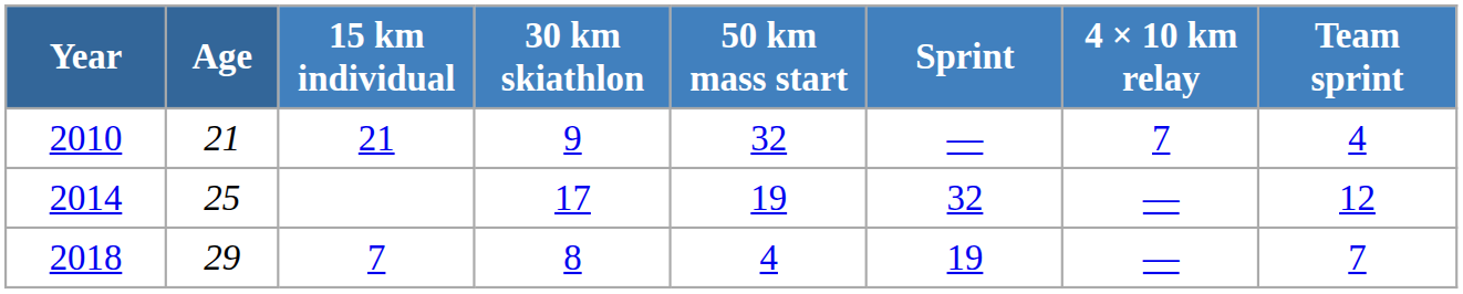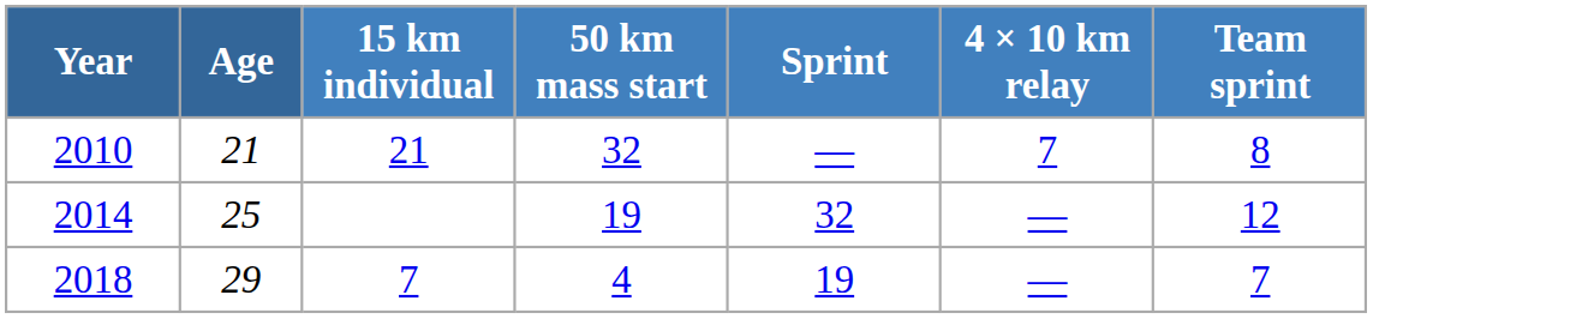- column: 30 km skiathlon | 9 | 17 | 8
2010 | Team sprint: 4 -> 8
